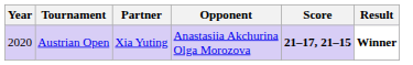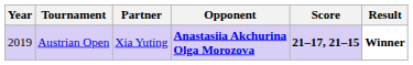Austrian Open | Year: 2020 -> 2019
Austrian Open | Opponent: normal -> bold
